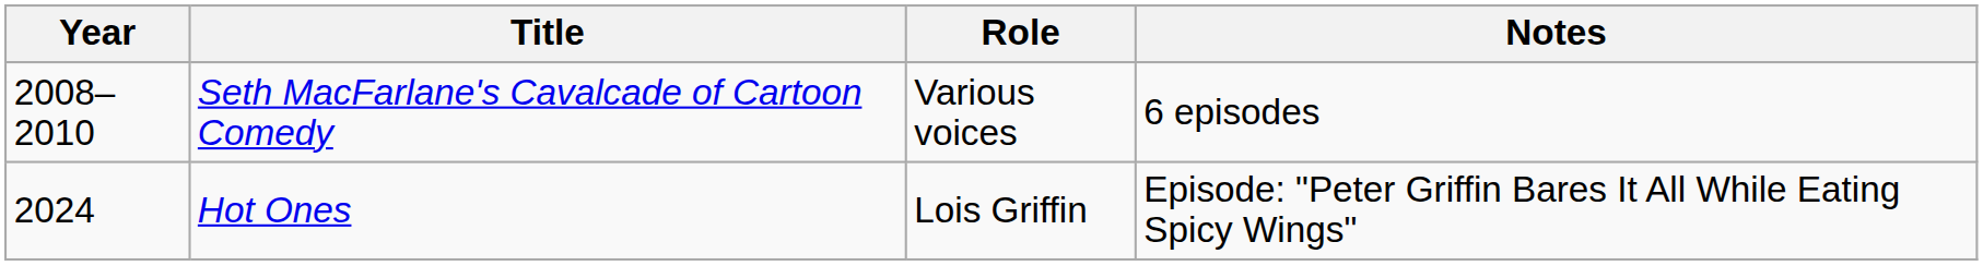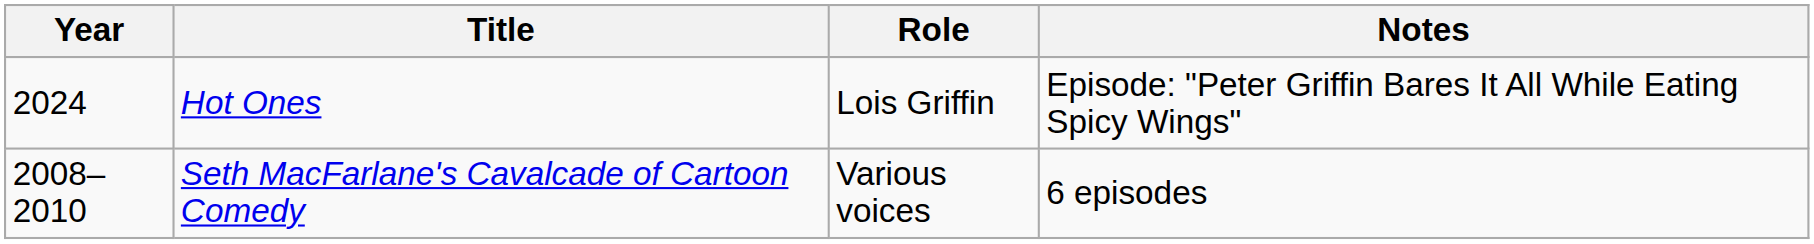rows swapped: Seth MacFarlane's Cavalcade of Cartoon Comedy <-> Hot Ones
